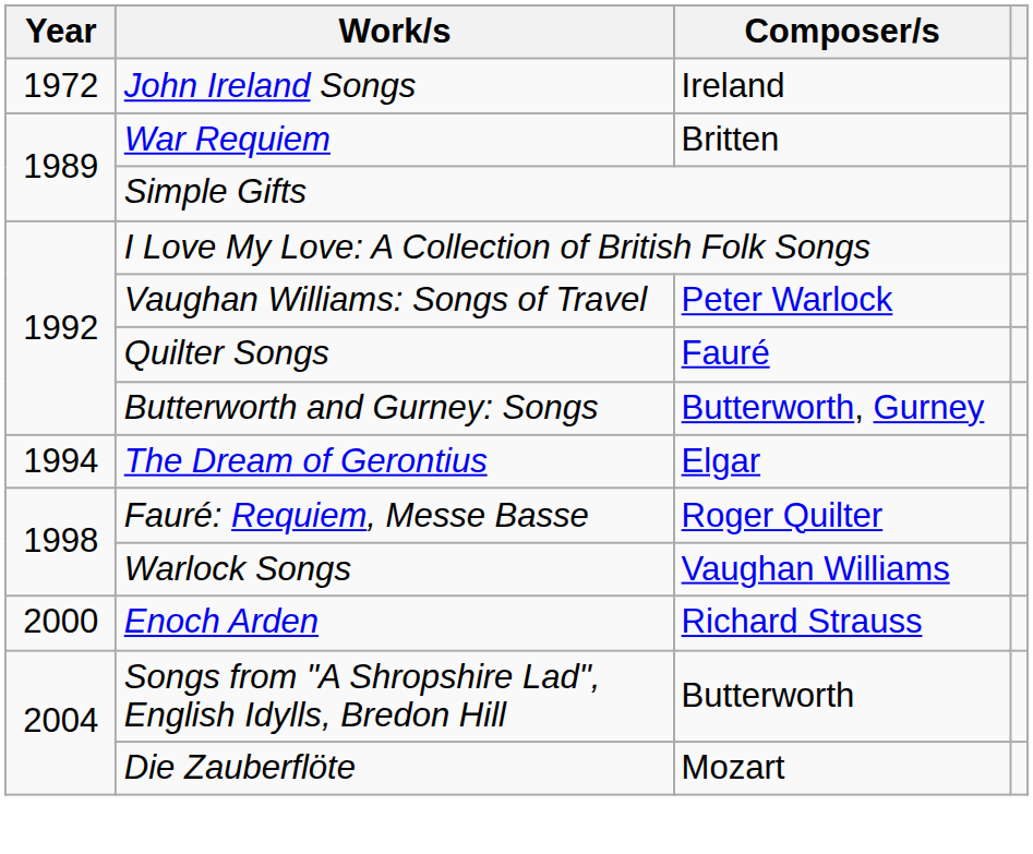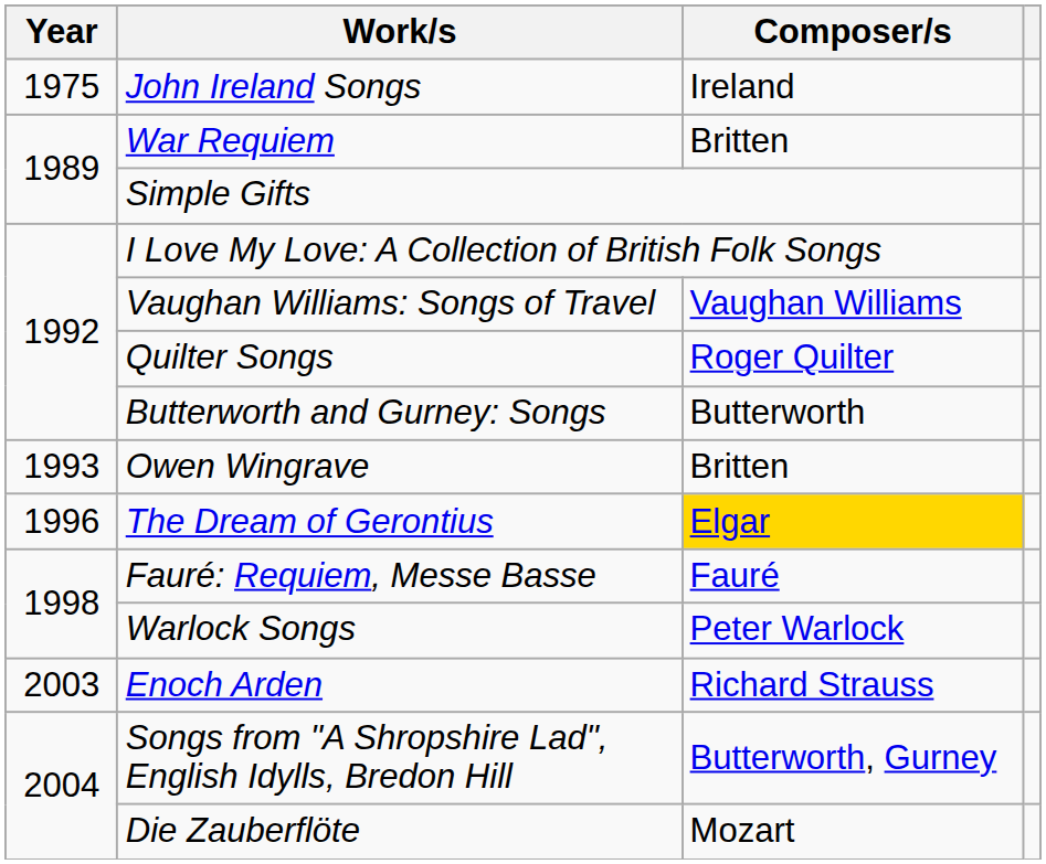John Ireland Songs | Year: 1972 -> 1975
Vaughan Williams: Songs of Travel | Composer/s: Peter Warlock -> Vaughan Williams
Quilter Songs | Composer/s: Fauré -> Roger Quilter
Butterworth and Gurney: Songs | Composer/s: Butterworth, Gurney -> Butterworth
+ row: 1993 | Owen Wingrave | Britten
The Dream of Gerontius | Year: 1994 -> 1996
The Dream of Gerontius | Composer/s: no background -> gold background
Fauré: Requiem, Messe Basse | Composer/s: Roger Quilter -> Fauré
Warlock Songs | Composer/s: Vaughan Williams -> Peter Warlock
Enoch Arden | Year: 2000 -> 2003
Songs from "A Shropshire Lad", English Idylls, Bredon Hill | Composer/s: Butterworth -> Butterworth, Gurney
